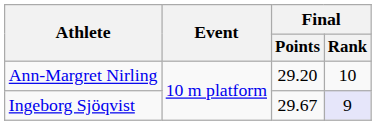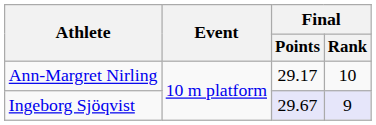Ann-Margret Nirling | Final / Points: 29.20 -> 29.17
Ingeborg Sjöqvist | Final / Points: no background -> lavender background
